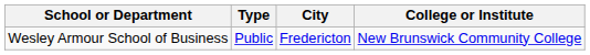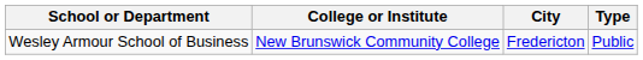columns swapped: College or Institute <-> Type
